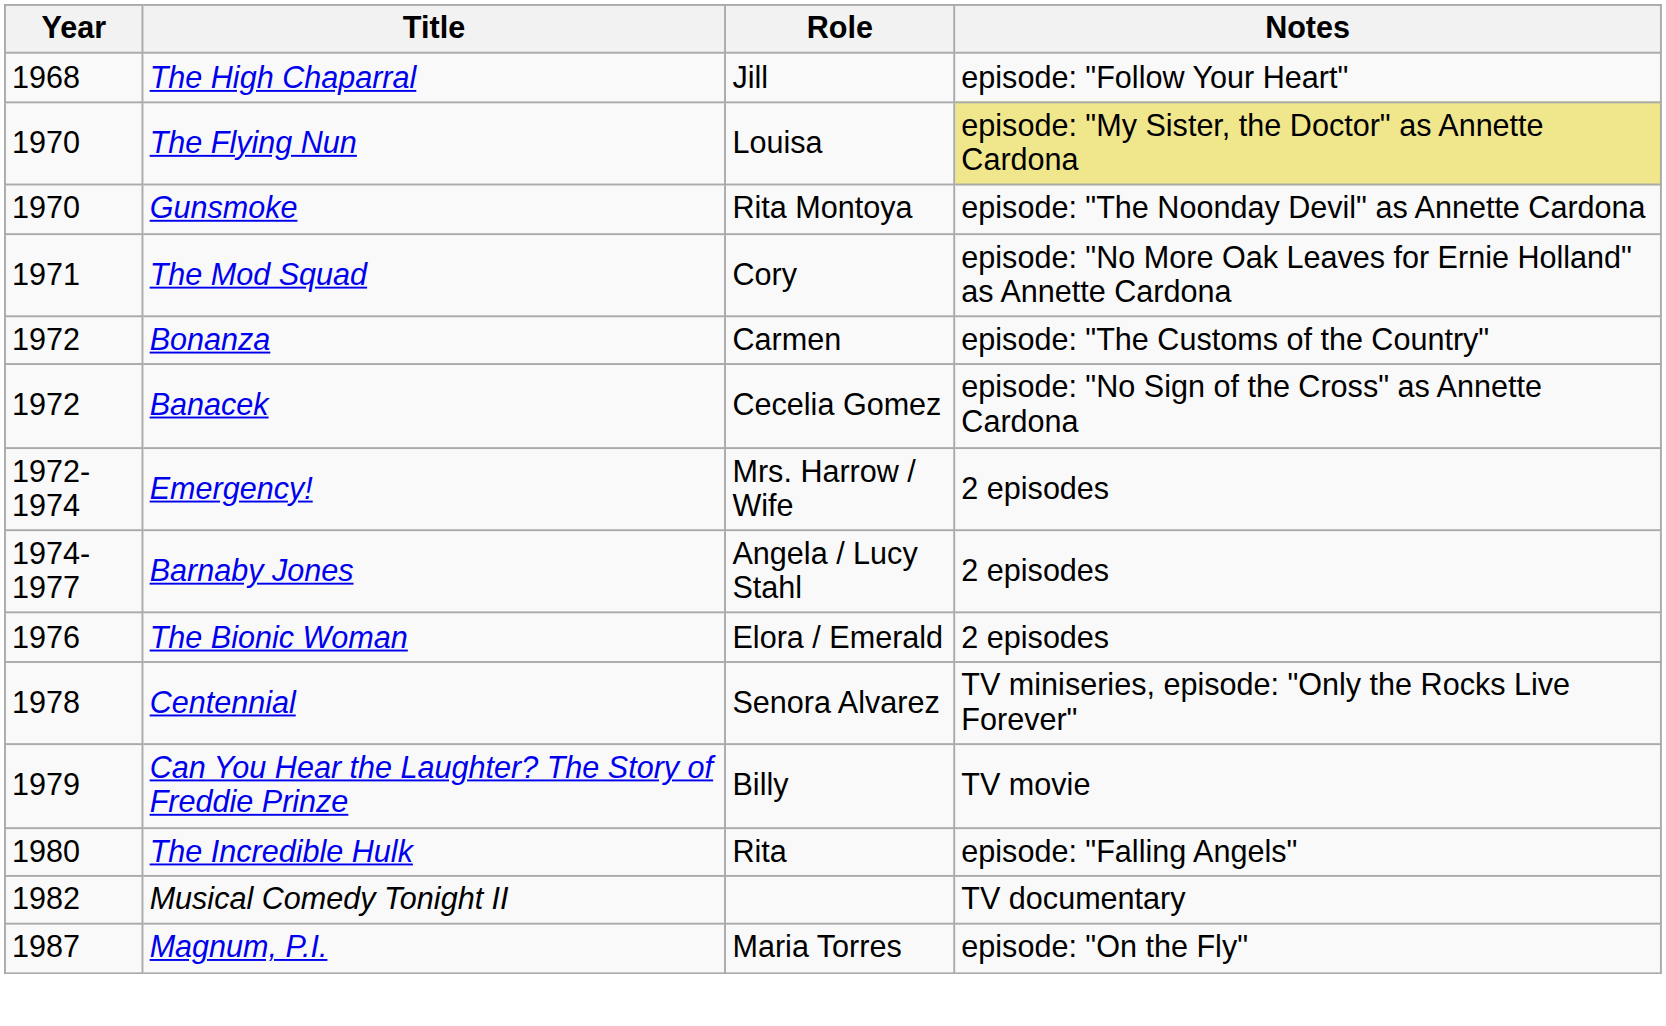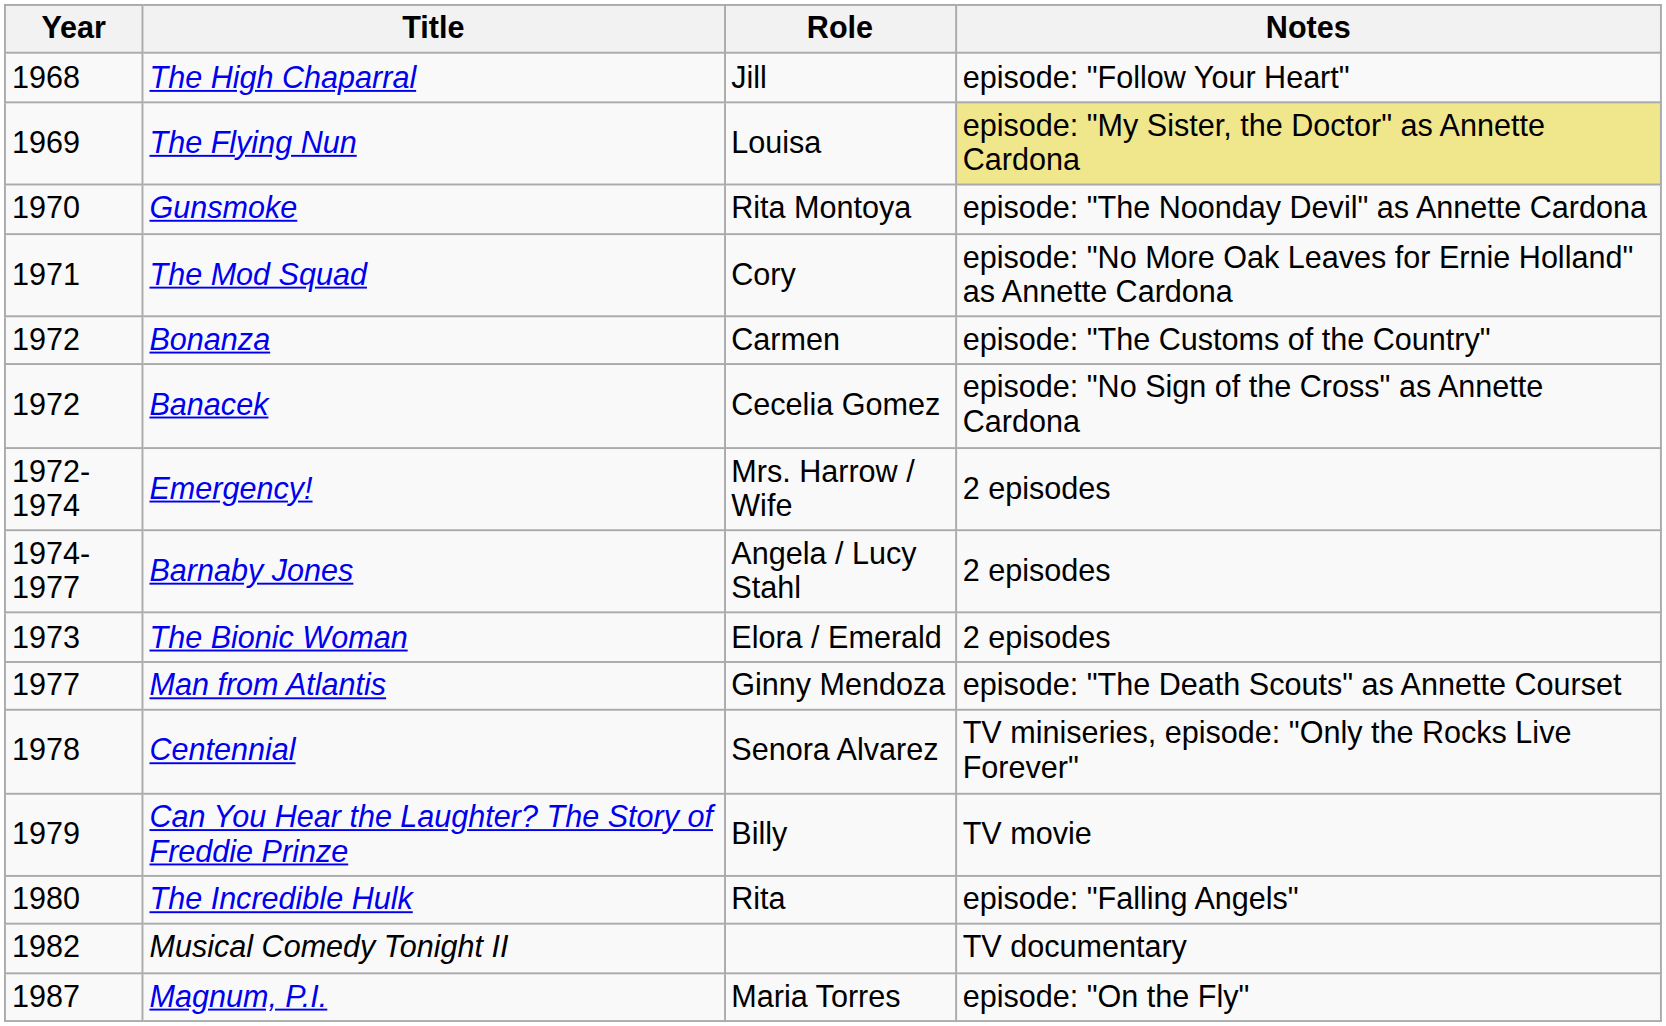The Flying Nun | Year: 1970 -> 1969
The Bionic Woman | Year: 1976 -> 1973
+ row: 1977 | Man from Atlantis | Ginny Mendoza | episode: "The Death Scouts" as Annette Courset
